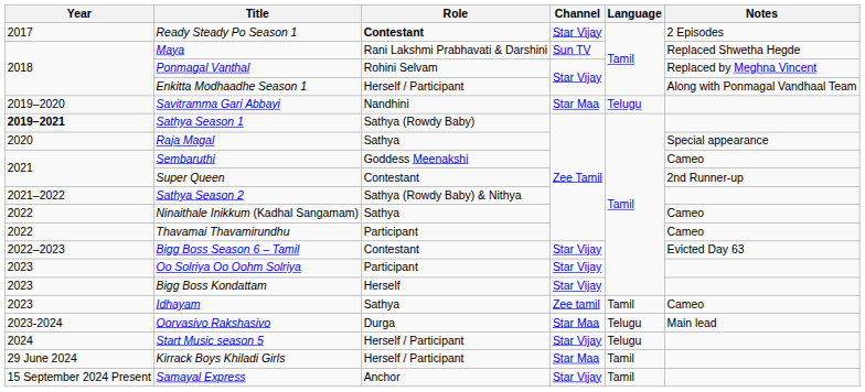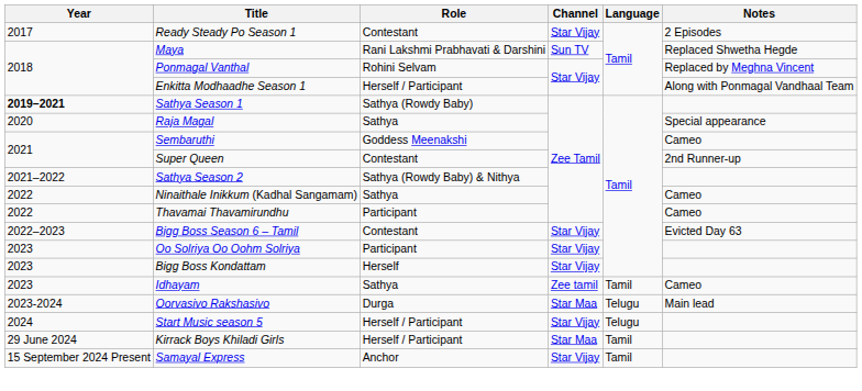Ready Steady Po Season 1 | Role: bold -> normal
- row: 2019–2020 | Savitramma Gari Abbayi | Nandhini | Star Maa | Telugu
